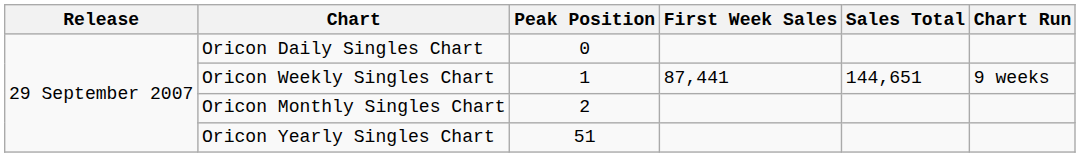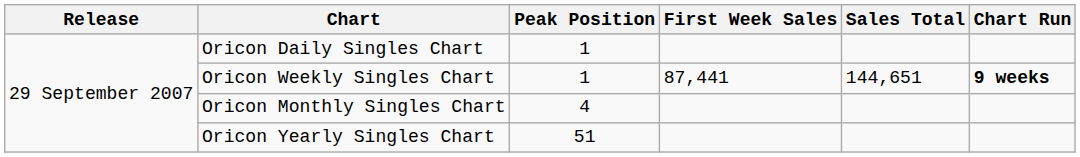Oricon Daily Singles Chart | Peak Position: 0 -> 1
Oricon Weekly Singles Chart | Chart Run: normal -> bold
Oricon Monthly Singles Chart | Peak Position: 2 -> 4
